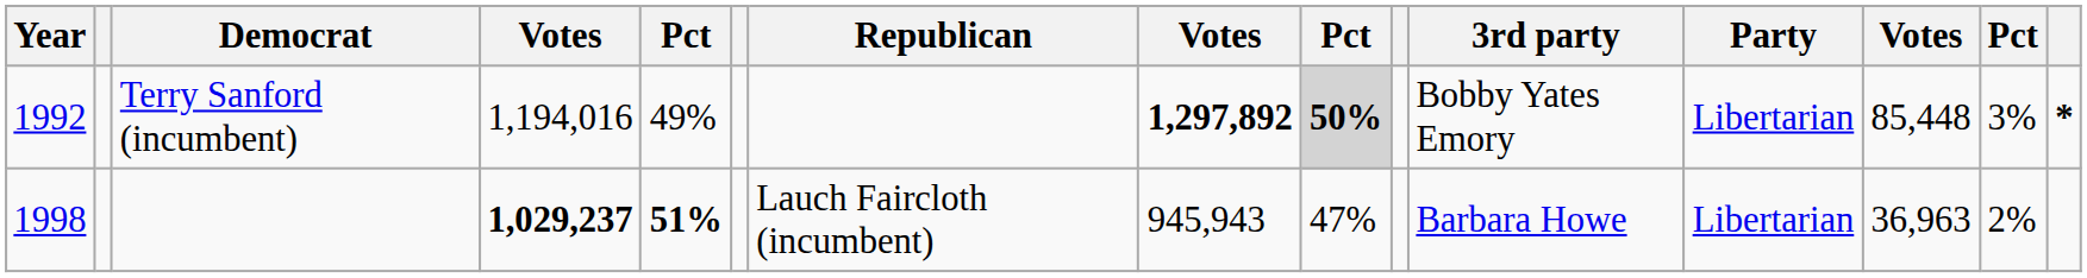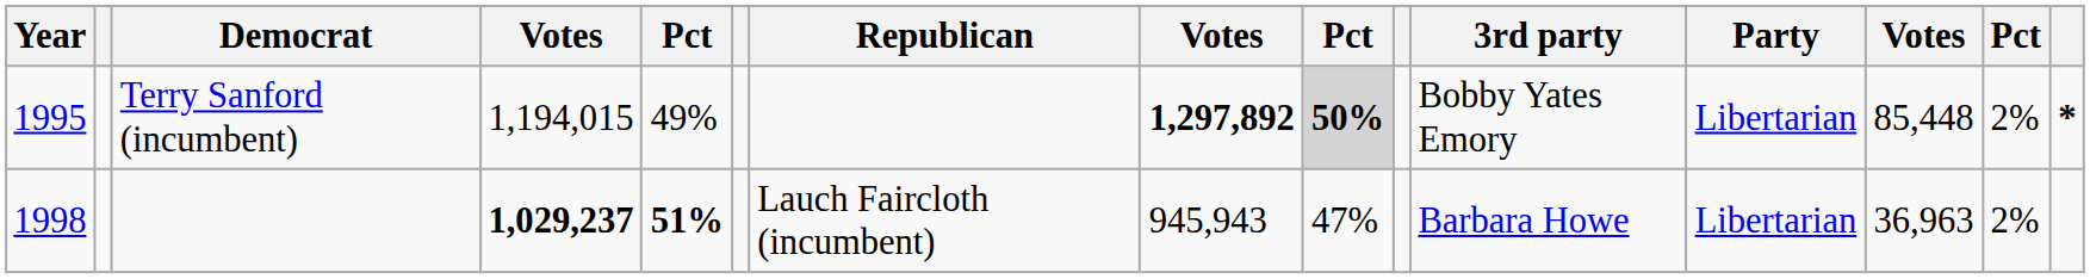Terry Sanford (incumbent) | Year: 1992 -> 1995
Terry Sanford (incumbent) | column 4: 1,194,016 -> 1,194,015
Terry Sanford (incumbent) | column 14: 3% -> 2%
